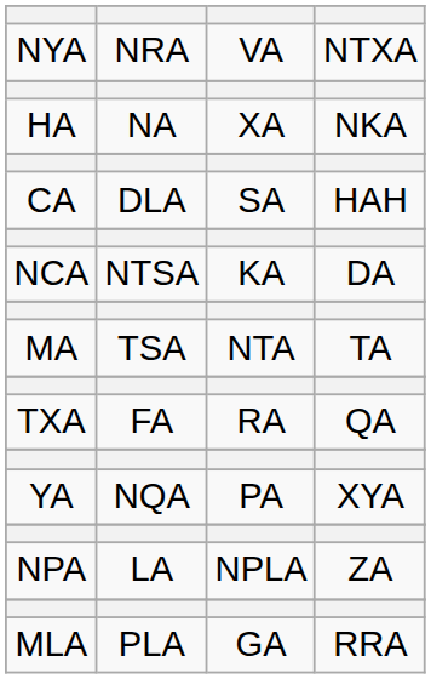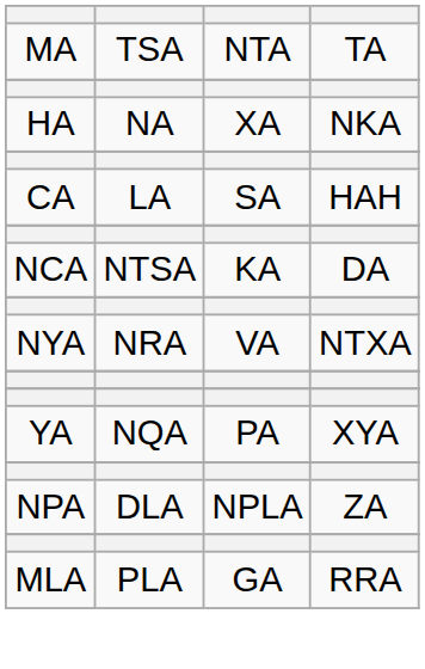rows swapped: MA <-> NYA
CA | column 2: DLA -> LA
- row: TXA | FA | RA | QA
NPA | column 2: LA -> DLA
